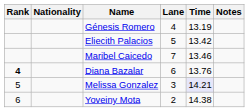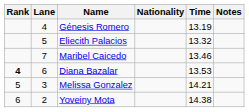columns swapped: Lane <-> Nationality
Eliecith Palacios | Time: 13.42 -> 13.32
Diana Bazalar | Time: 13.76 -> 13.53
Melissa Gonzalez | Time: lavender background -> no background
